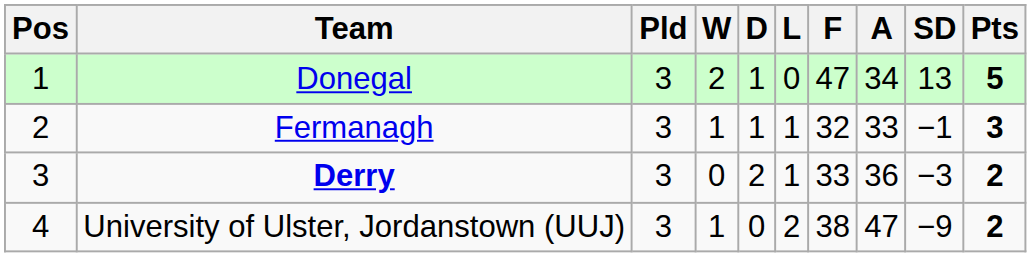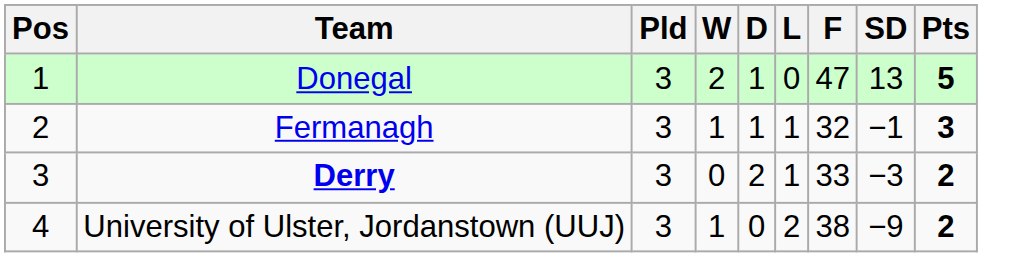- column: A | 34 | 33 | 36 | 47
